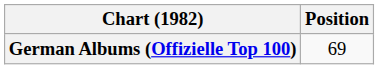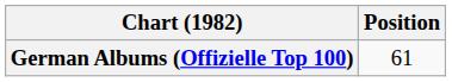German Albums (Offizielle Top 100) | Position: 69 -> 61
